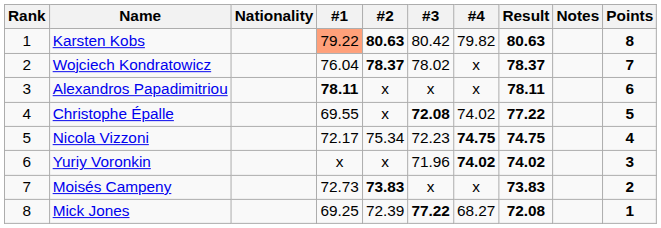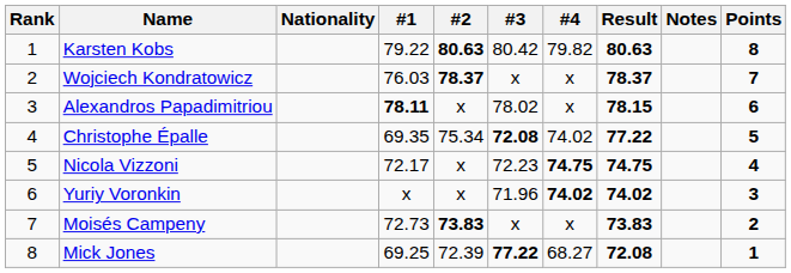Karsten Kobs | #1: lightsalmon background -> no background
Wojciech Kondratowicz | #1: 76.04 -> 76.03
Wojciech Kondratowicz | #3: 78.02 -> x
Alexandros Papadimitriou | #3: x -> 78.02
Alexandros Papadimitriou | Result: 78.11 -> 78.15
Christophe Épalle | #1: 69.55 -> 69.35
Christophe Épalle | #2: x -> 75.34
Nicola Vizzoni | #2: 75.34 -> x
